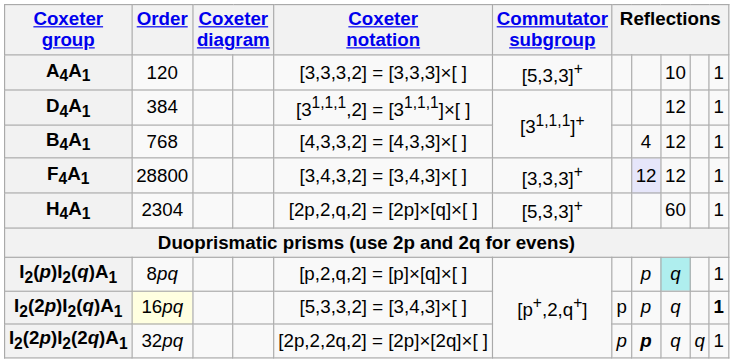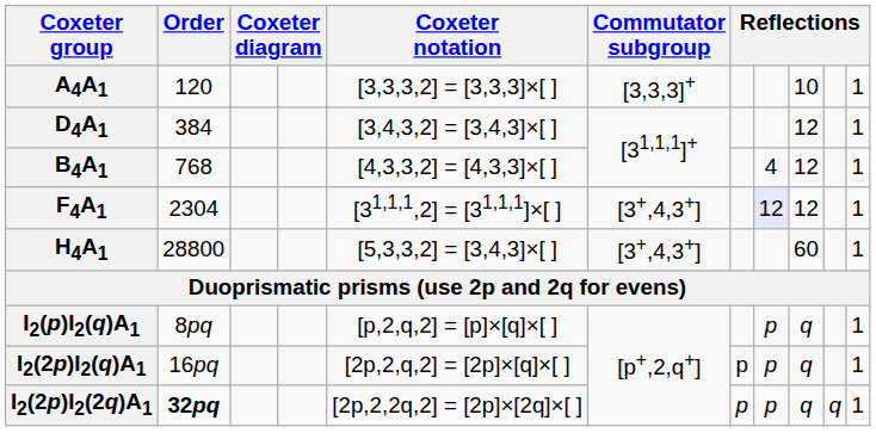A4A1 | Commutator subgroup: [5,3,3]+ -> [3,3,3]+
D4A1 | Coxeter notation: [31,1,1,2] = [31,1,1]×[ ] -> [3,4,3,2] = [3,4,3]×[ ]
F4A1 | Order: 28800 -> 2304
F4A1 | Coxeter notation: [3,4,3,2] = [3,4,3]×[ ] -> [31,1,1,2] = [31,1,1]×[ ]
F4A1 | Commutator subgroup: [3,3,3]+ -> [3+,4,3+]
H4A1 | Order: 2304 -> 28800
H4A1 | Coxeter notation: [2p,2,q,2] = [2p]×[q]×[ ] -> [5,3,3,2] = [3,4,3]×[ ]
H4A1 | Commutator subgroup: [5,3,3]+ -> [3+,4,3+]
I2(p)I2(q)A1 | column 9: paleturquoise background -> no background
I2(2p)I2(q)A1 | Order: lightyellow background -> no background
I2(2p)I2(q)A1 | Coxeter notation: [5,3,3,2] = [3,4,3]×[ ] -> [2p,2,q,2] = [2p]×[q]×[ ]
I2(2p)I2(q)A1 | column 11: bold -> normal
I2(2p)I2(2q)A1 | Order: normal -> bold
I2(2p)I2(2q)A1 | column 8: bold -> normal
